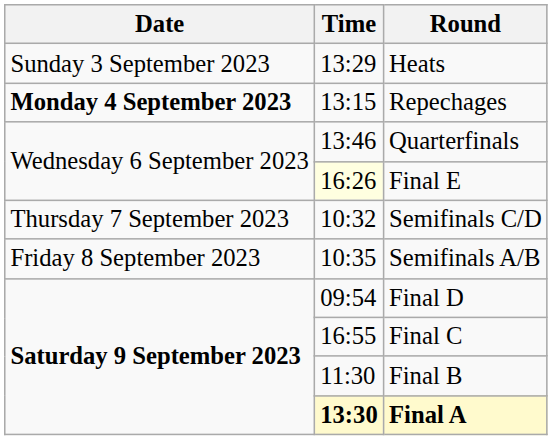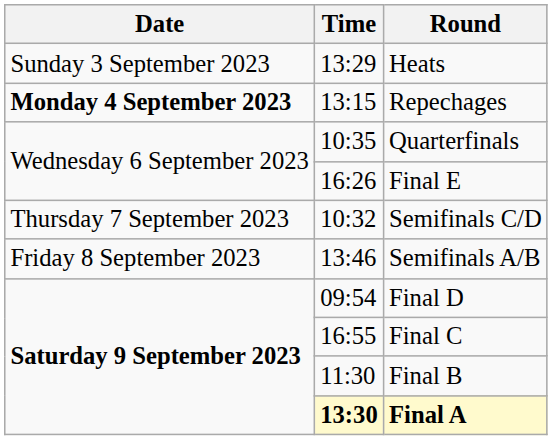Quarterfinals | Time: 13:46 -> 10:35
Final E | Time: lightyellow background -> no background
Semifinals A/B | Time: 10:35 -> 13:46
